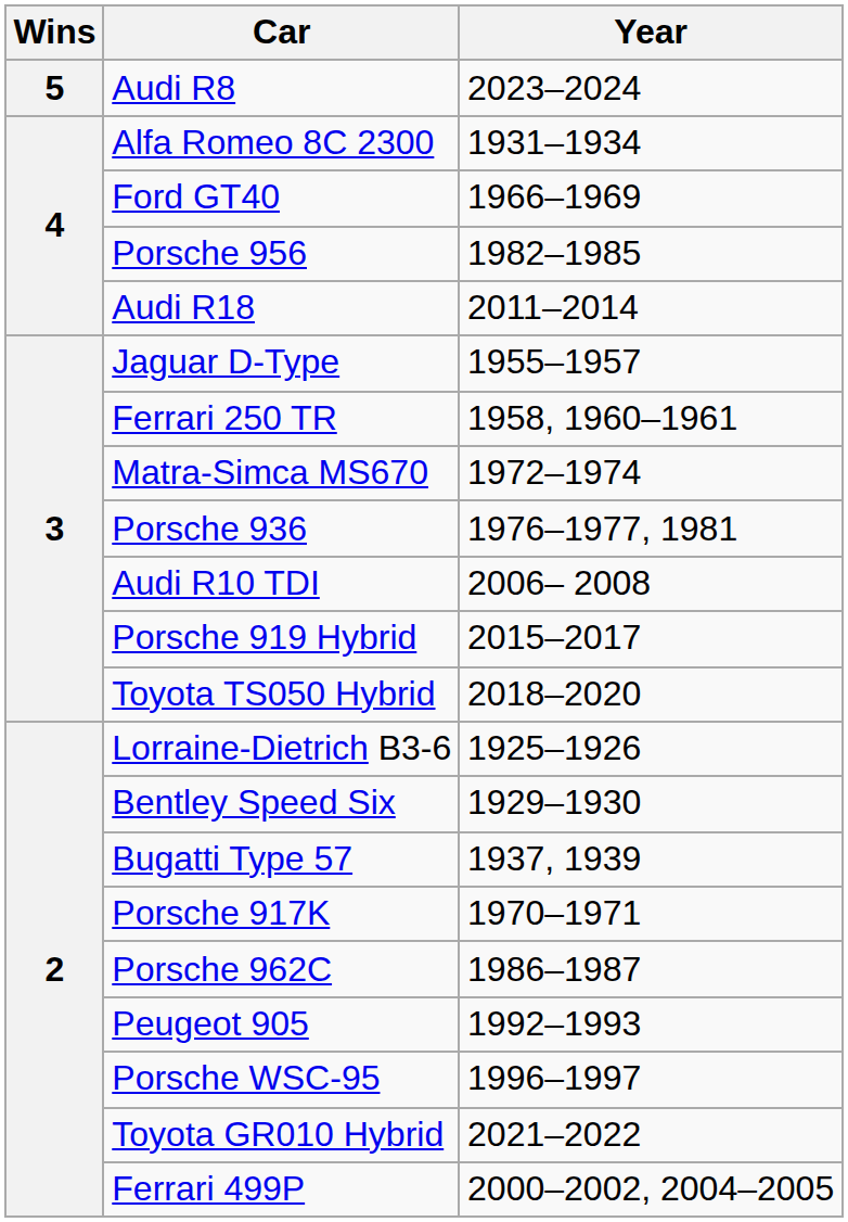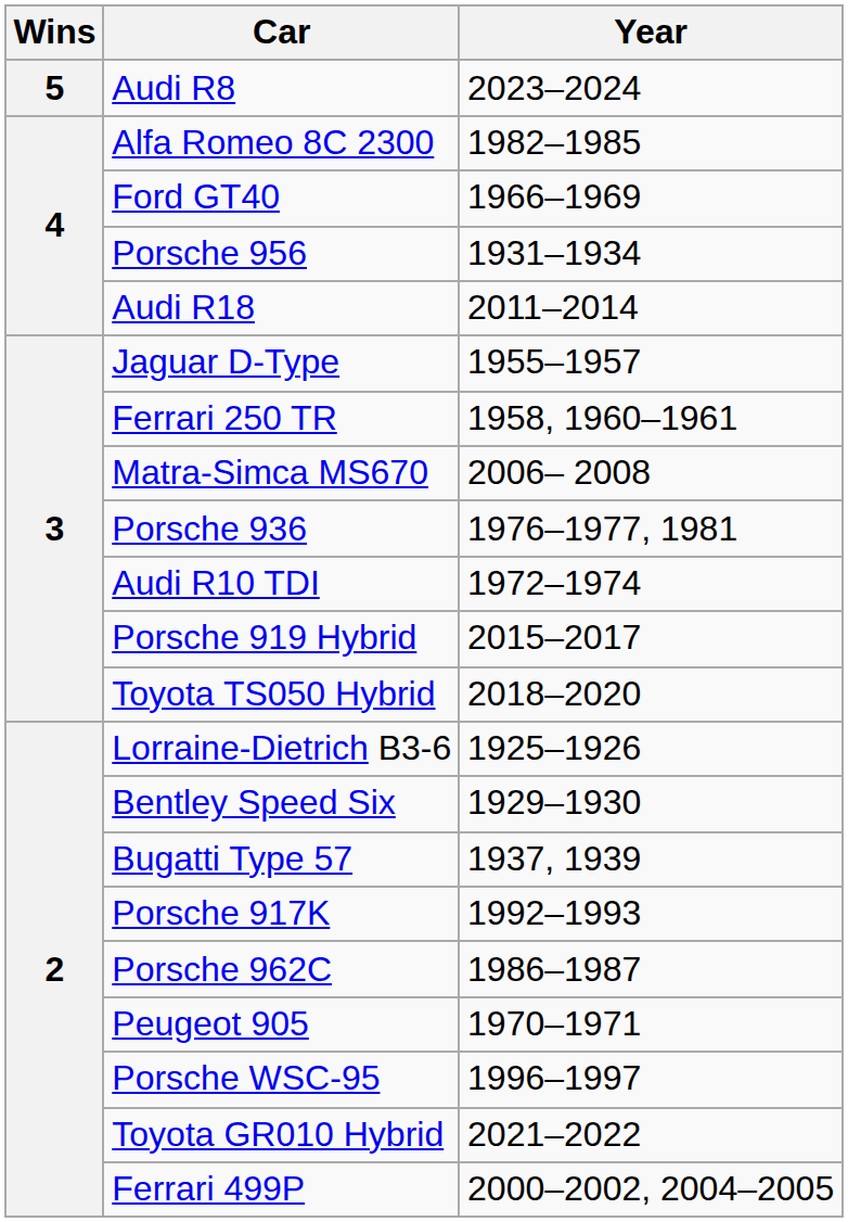Alfa Romeo 8C 2300 | Year: 1931–1934 -> 1982–1985
Porsche 956 | Year: 1982–1985 -> 1931–1934
Matra-Simca MS670 | Year: 1972–1974 -> 2006– 2008
Audi R10 TDI | Year: 2006– 2008 -> 1972–1974
Porsche 917K | Year: 1970–1971 -> 1992–1993
Peugeot 905 | Year: 1992–1993 -> 1970–1971
